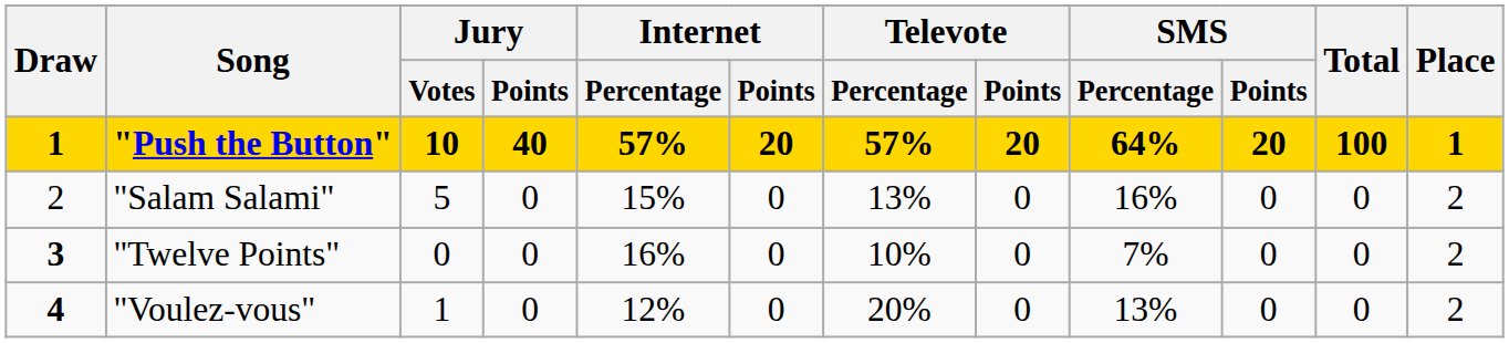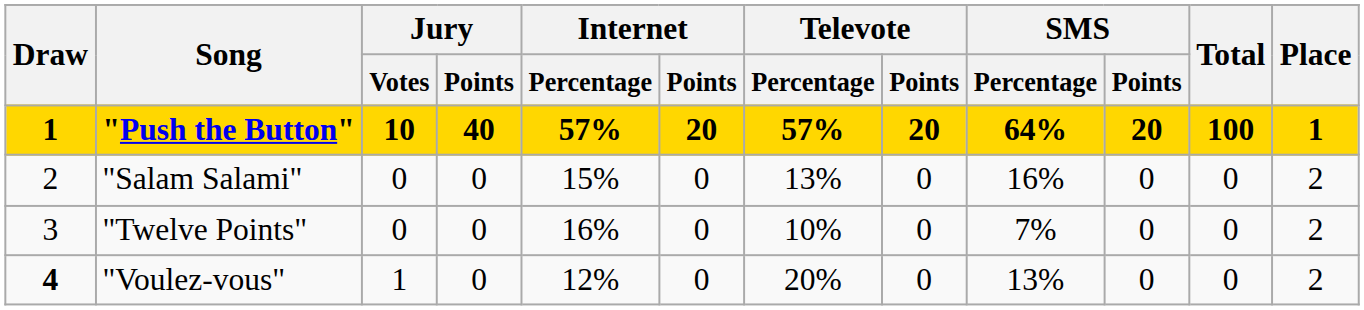"Salam Salami" | Jury / Votes: 5 -> 0
"Twelve Points" | Draw: bold -> normal
